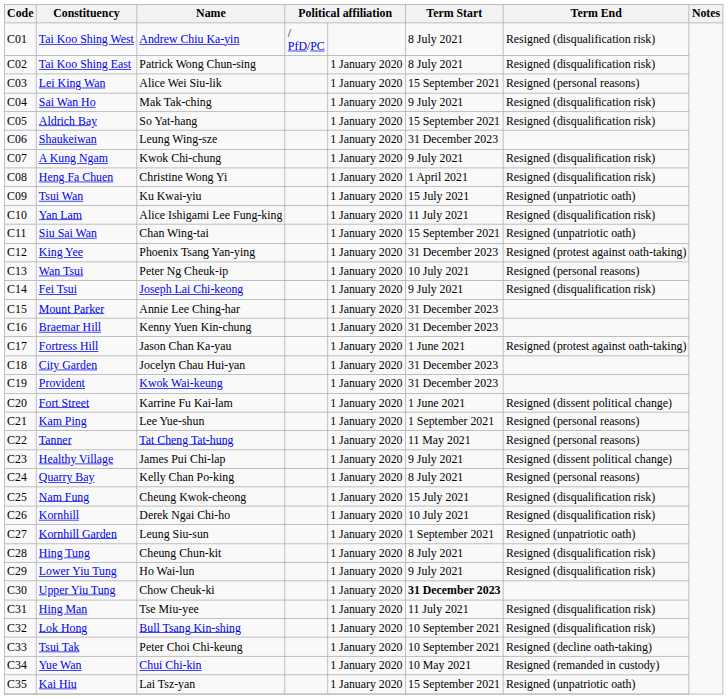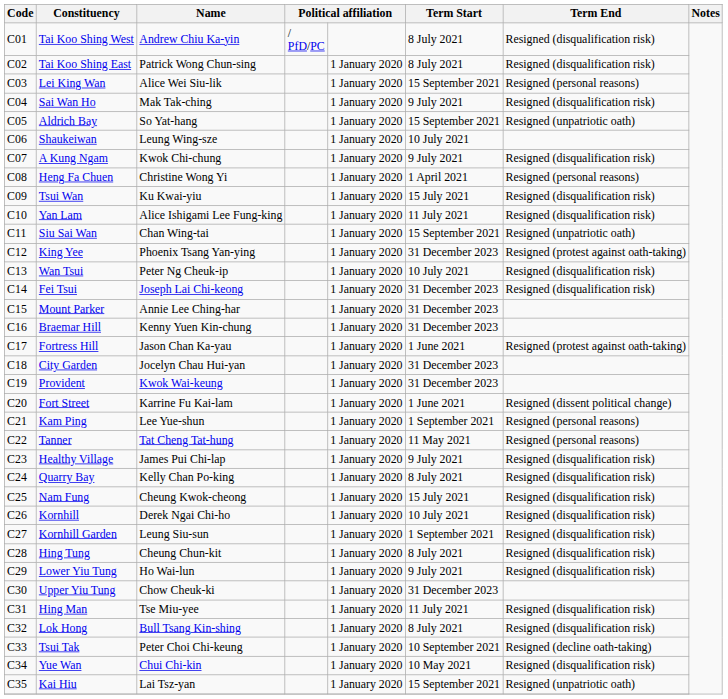Aldrich Bay | Term End: Resigned (disqualification risk) -> Resigned (unpatriotic oath)
Shaukeiwan | Term Start: 31 December 2023 -> 10 July 2021
Heng Fa Chuen | Term End: Resigned (disqualification risk) -> Resigned (personal reasons)
Tsui Wan | Term End: Resigned (unpatriotic oath) -> Resigned (disqualification risk)
Wan Tsui | Term End: Resigned (personal reasons) -> Resigned (disqualification risk)
Fei Tsui | Term Start: 9 July 2021 -> 31 December 2023
Healthy Village | Term End: Resigned (dissent political change) -> Resigned (disqualification risk)
Quarry Bay | Term End: Resigned (personal reasons) -> Resigned (disqualification risk)
Kornhill Garden | Term End: Resigned (unpatriotic oath) -> Resigned (disqualification risk)
Upper Yiu Tung | Term Start: bold -> normal
Lok Hong | Term Start: 10 September 2021 -> 8 July 2021
Yue Wan | Term End: Resigned (remanded in custody) -> Resigned (disqualification risk)
